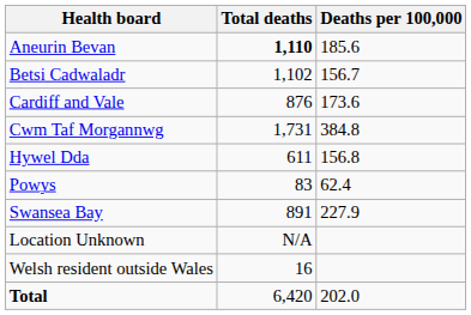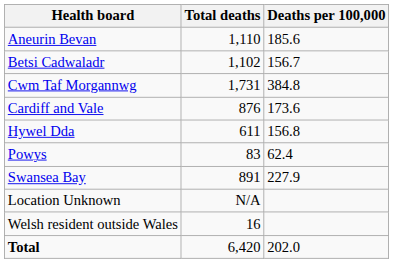Aneurin Bevan | Total deaths: bold -> normal
rows swapped: Cardiff and Vale <-> Cwm Taf Morgannwg
